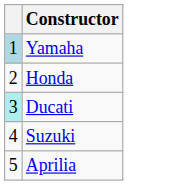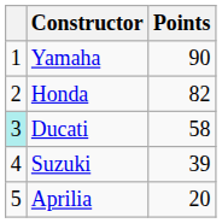+ column: Points | 90 | 82 | 58 | 39 | 20
Yamaha | column 1: lightblue background -> no background
